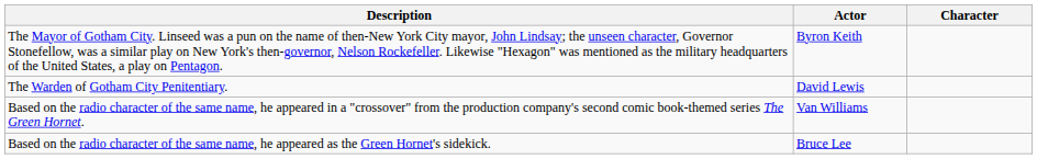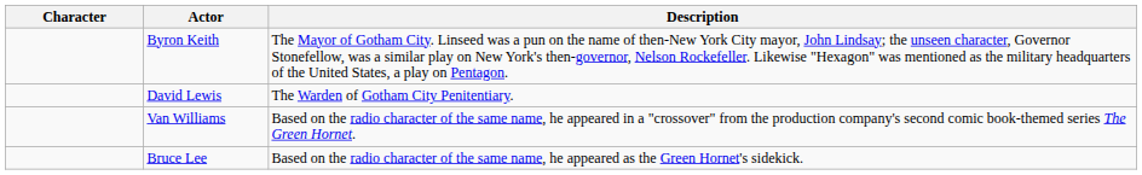columns swapped: Character <-> Description
